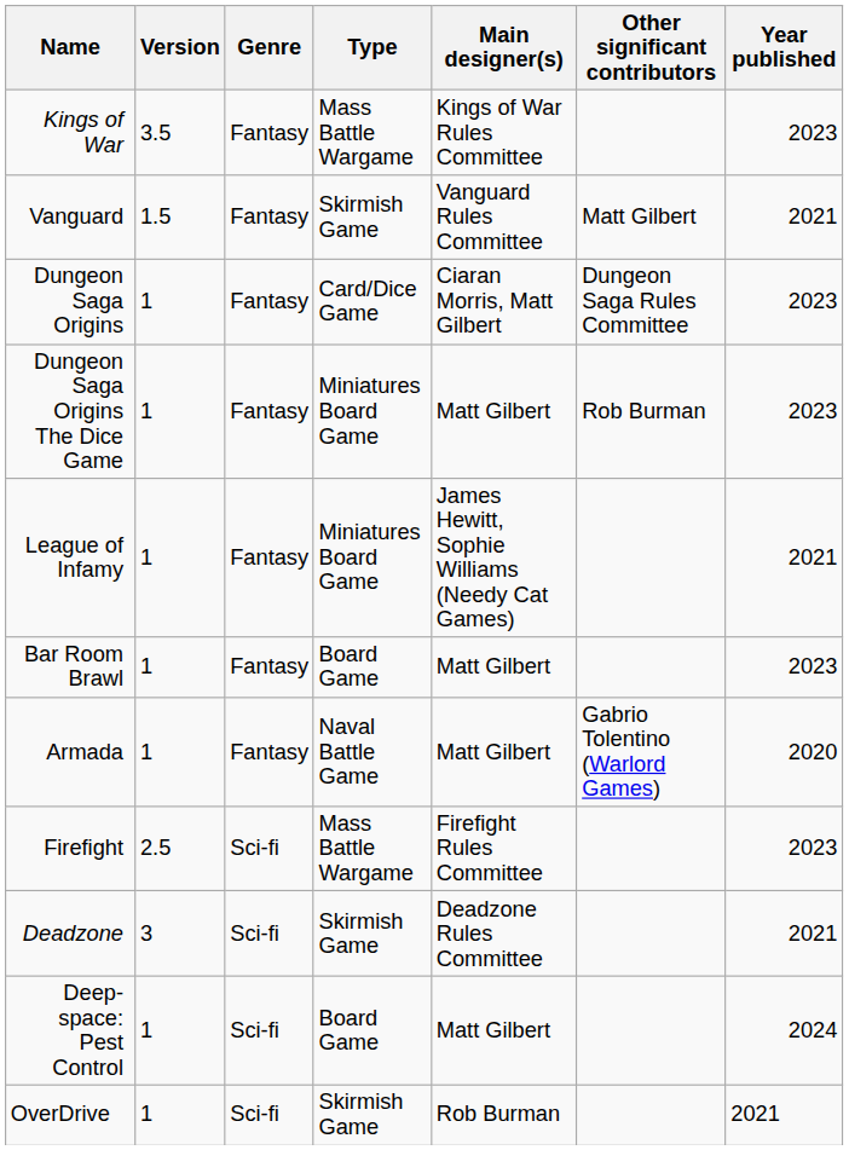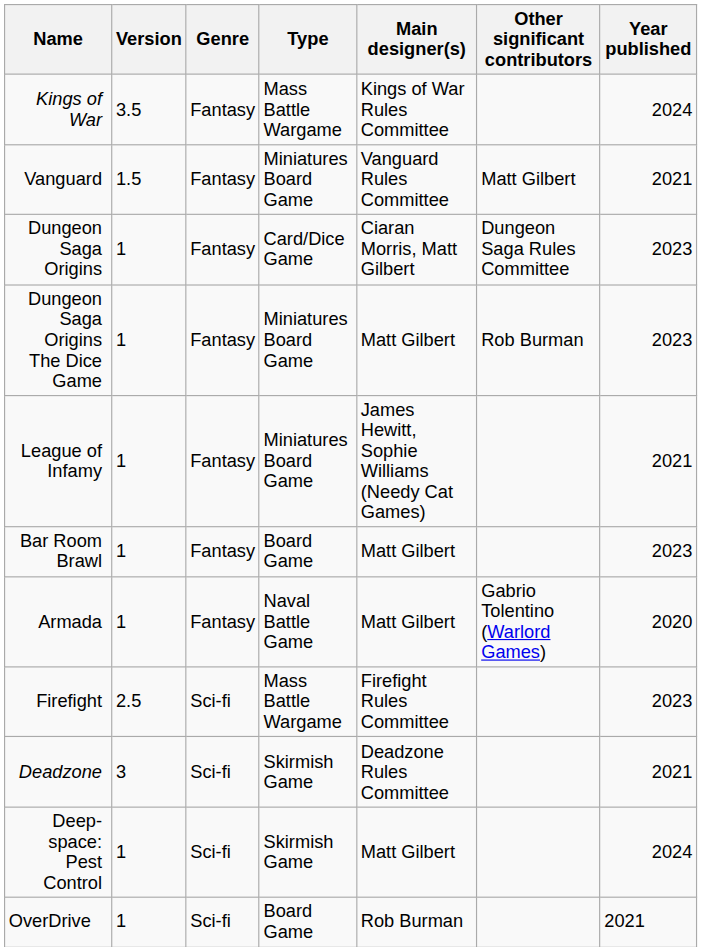Kings of War | Year published: 2023 -> 2024
Vanguard | Type: Skirmish Game -> Miniatures Board Game
Deep-space: Pest Control | Type: Board Game -> Skirmish Game
OverDrive | Type: Skirmish Game -> Board Game
